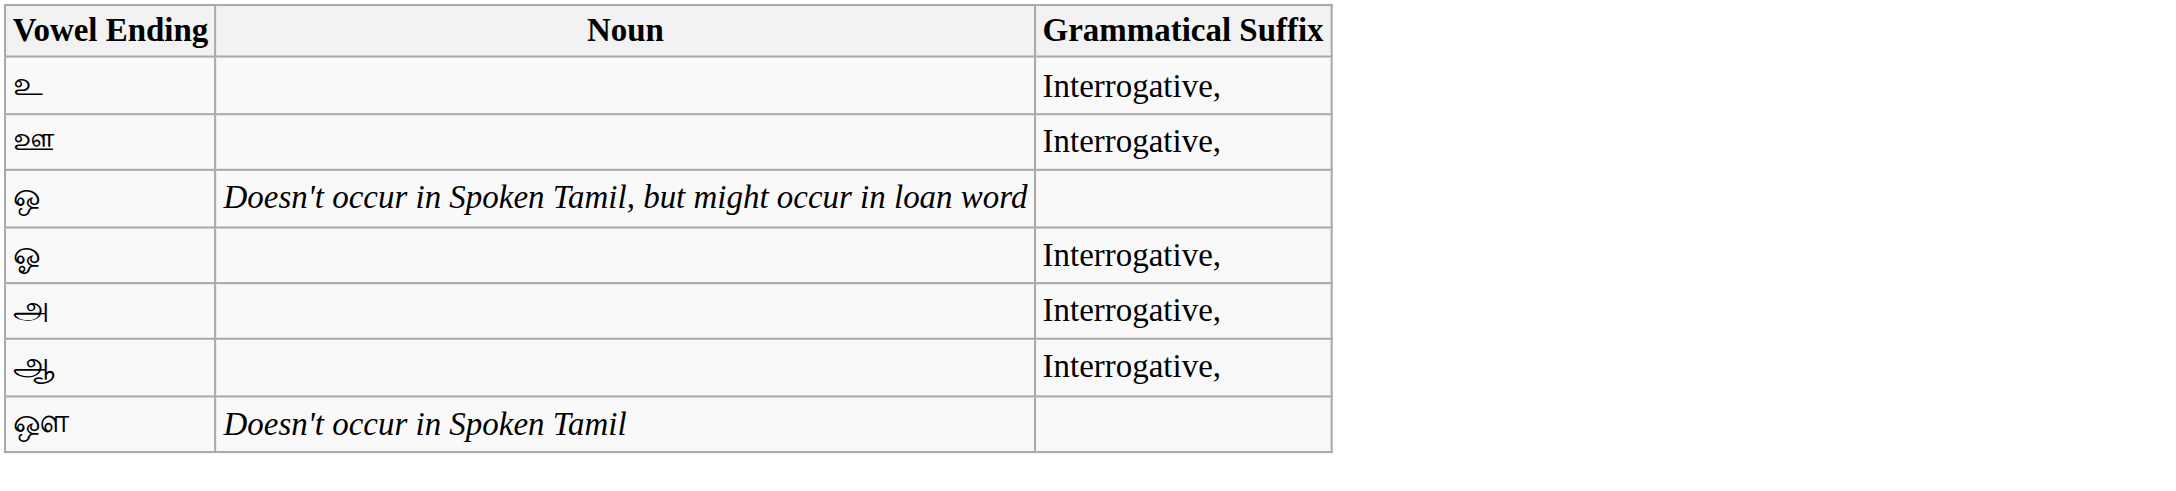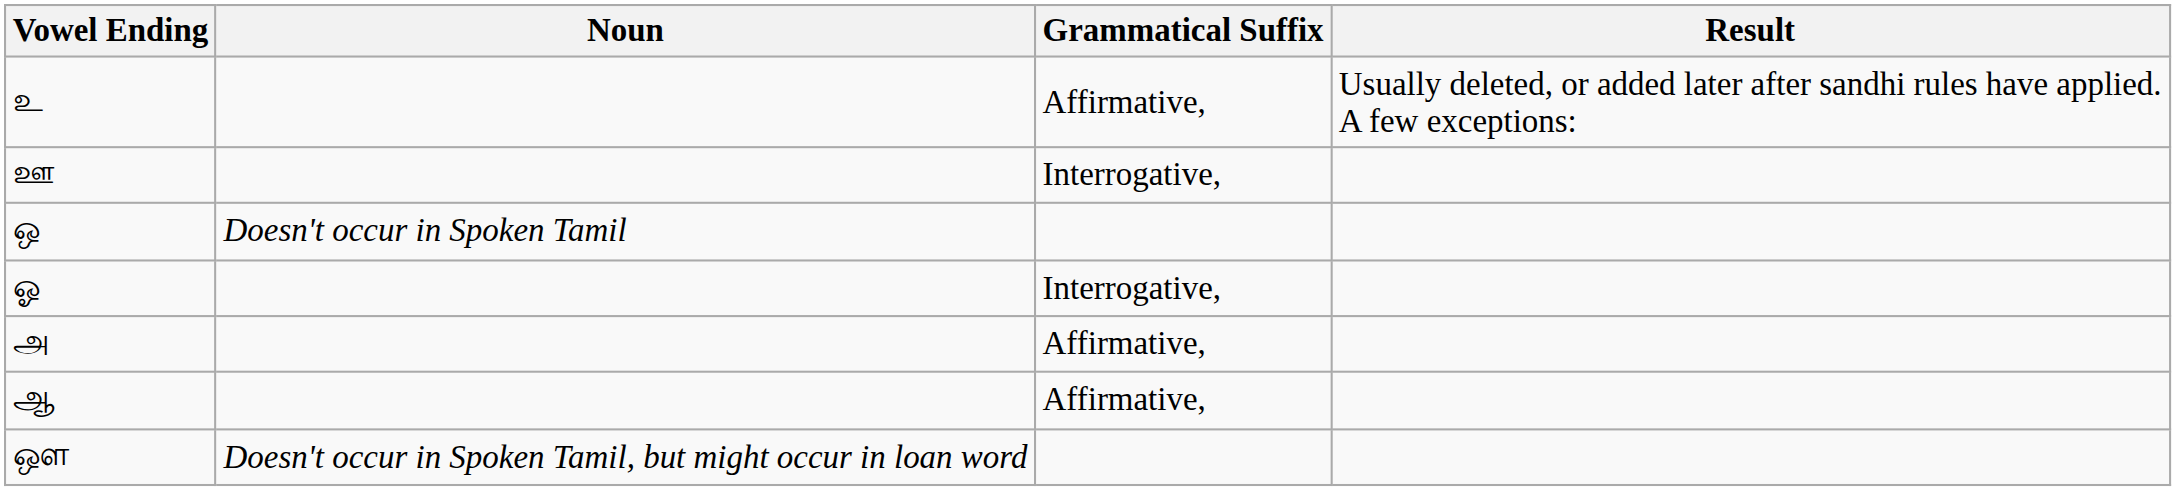+ column: Result | Usually deleted, or added later after sandhi rules have applied. A few exceptions:
உ | Grammatical Suffix: Interrogative, -> Affirmative,
ஒ | Noun: Doesn't occur in Spoken Tamil, but might occur in loan word -> Doesn't occur in Spoken Tamil
அ | Grammatical Suffix: Interrogative, -> Affirmative,
ஆ | Grammatical Suffix: Interrogative, -> Affirmative,
ஔ | Noun: Doesn't occur in Spoken Tamil -> Doesn't occur in Spoken Tamil, but might occur in loan word
